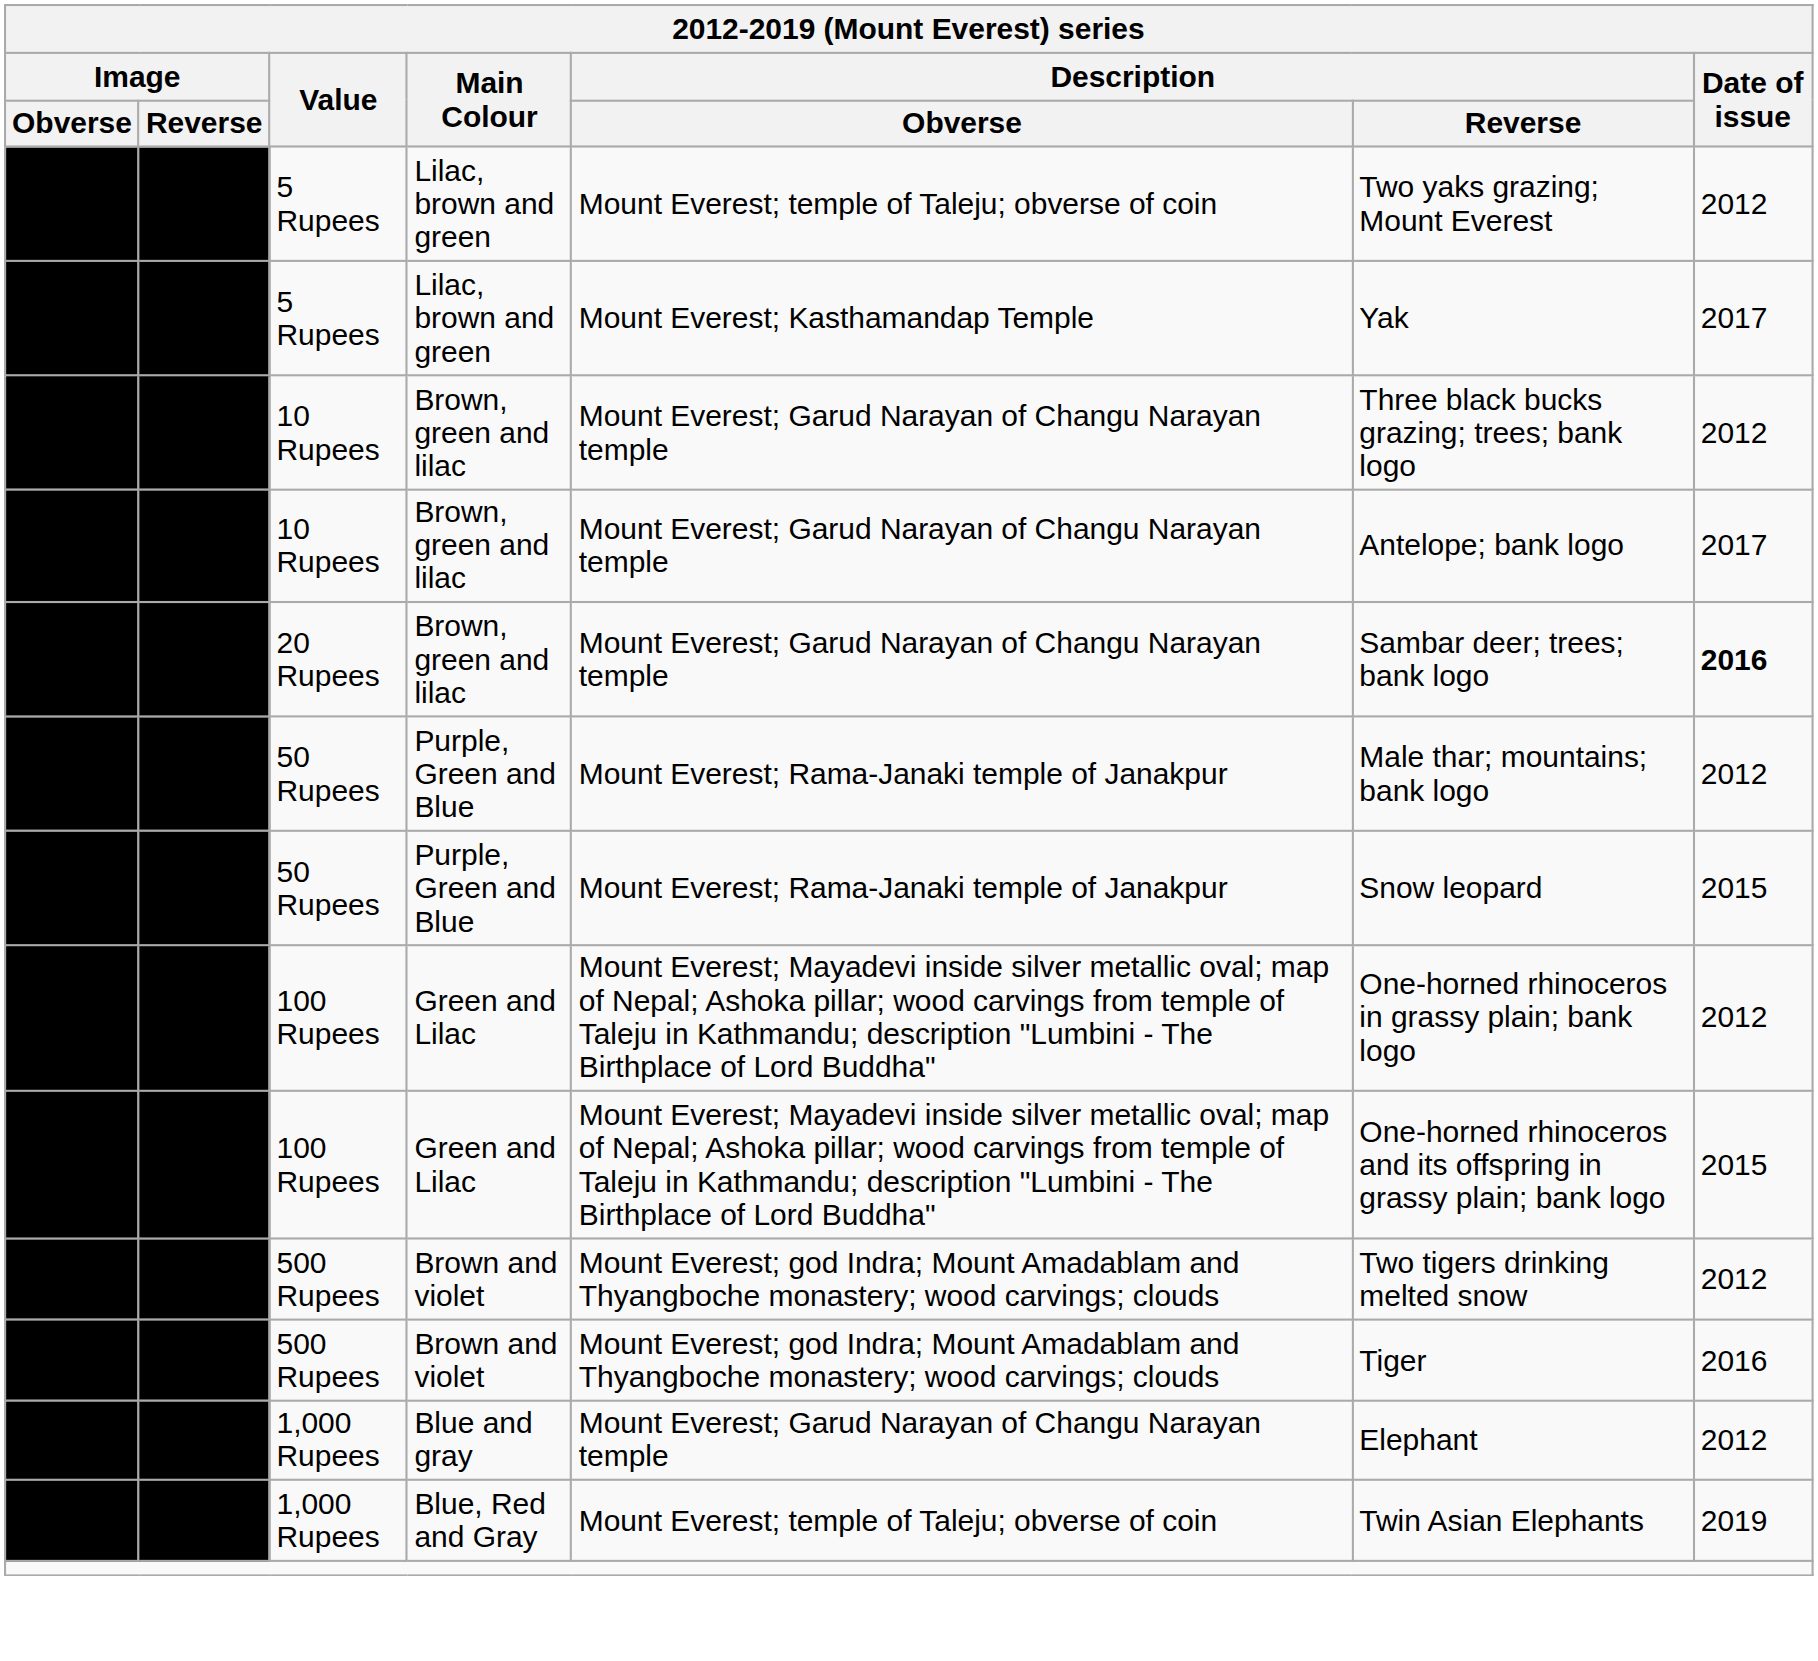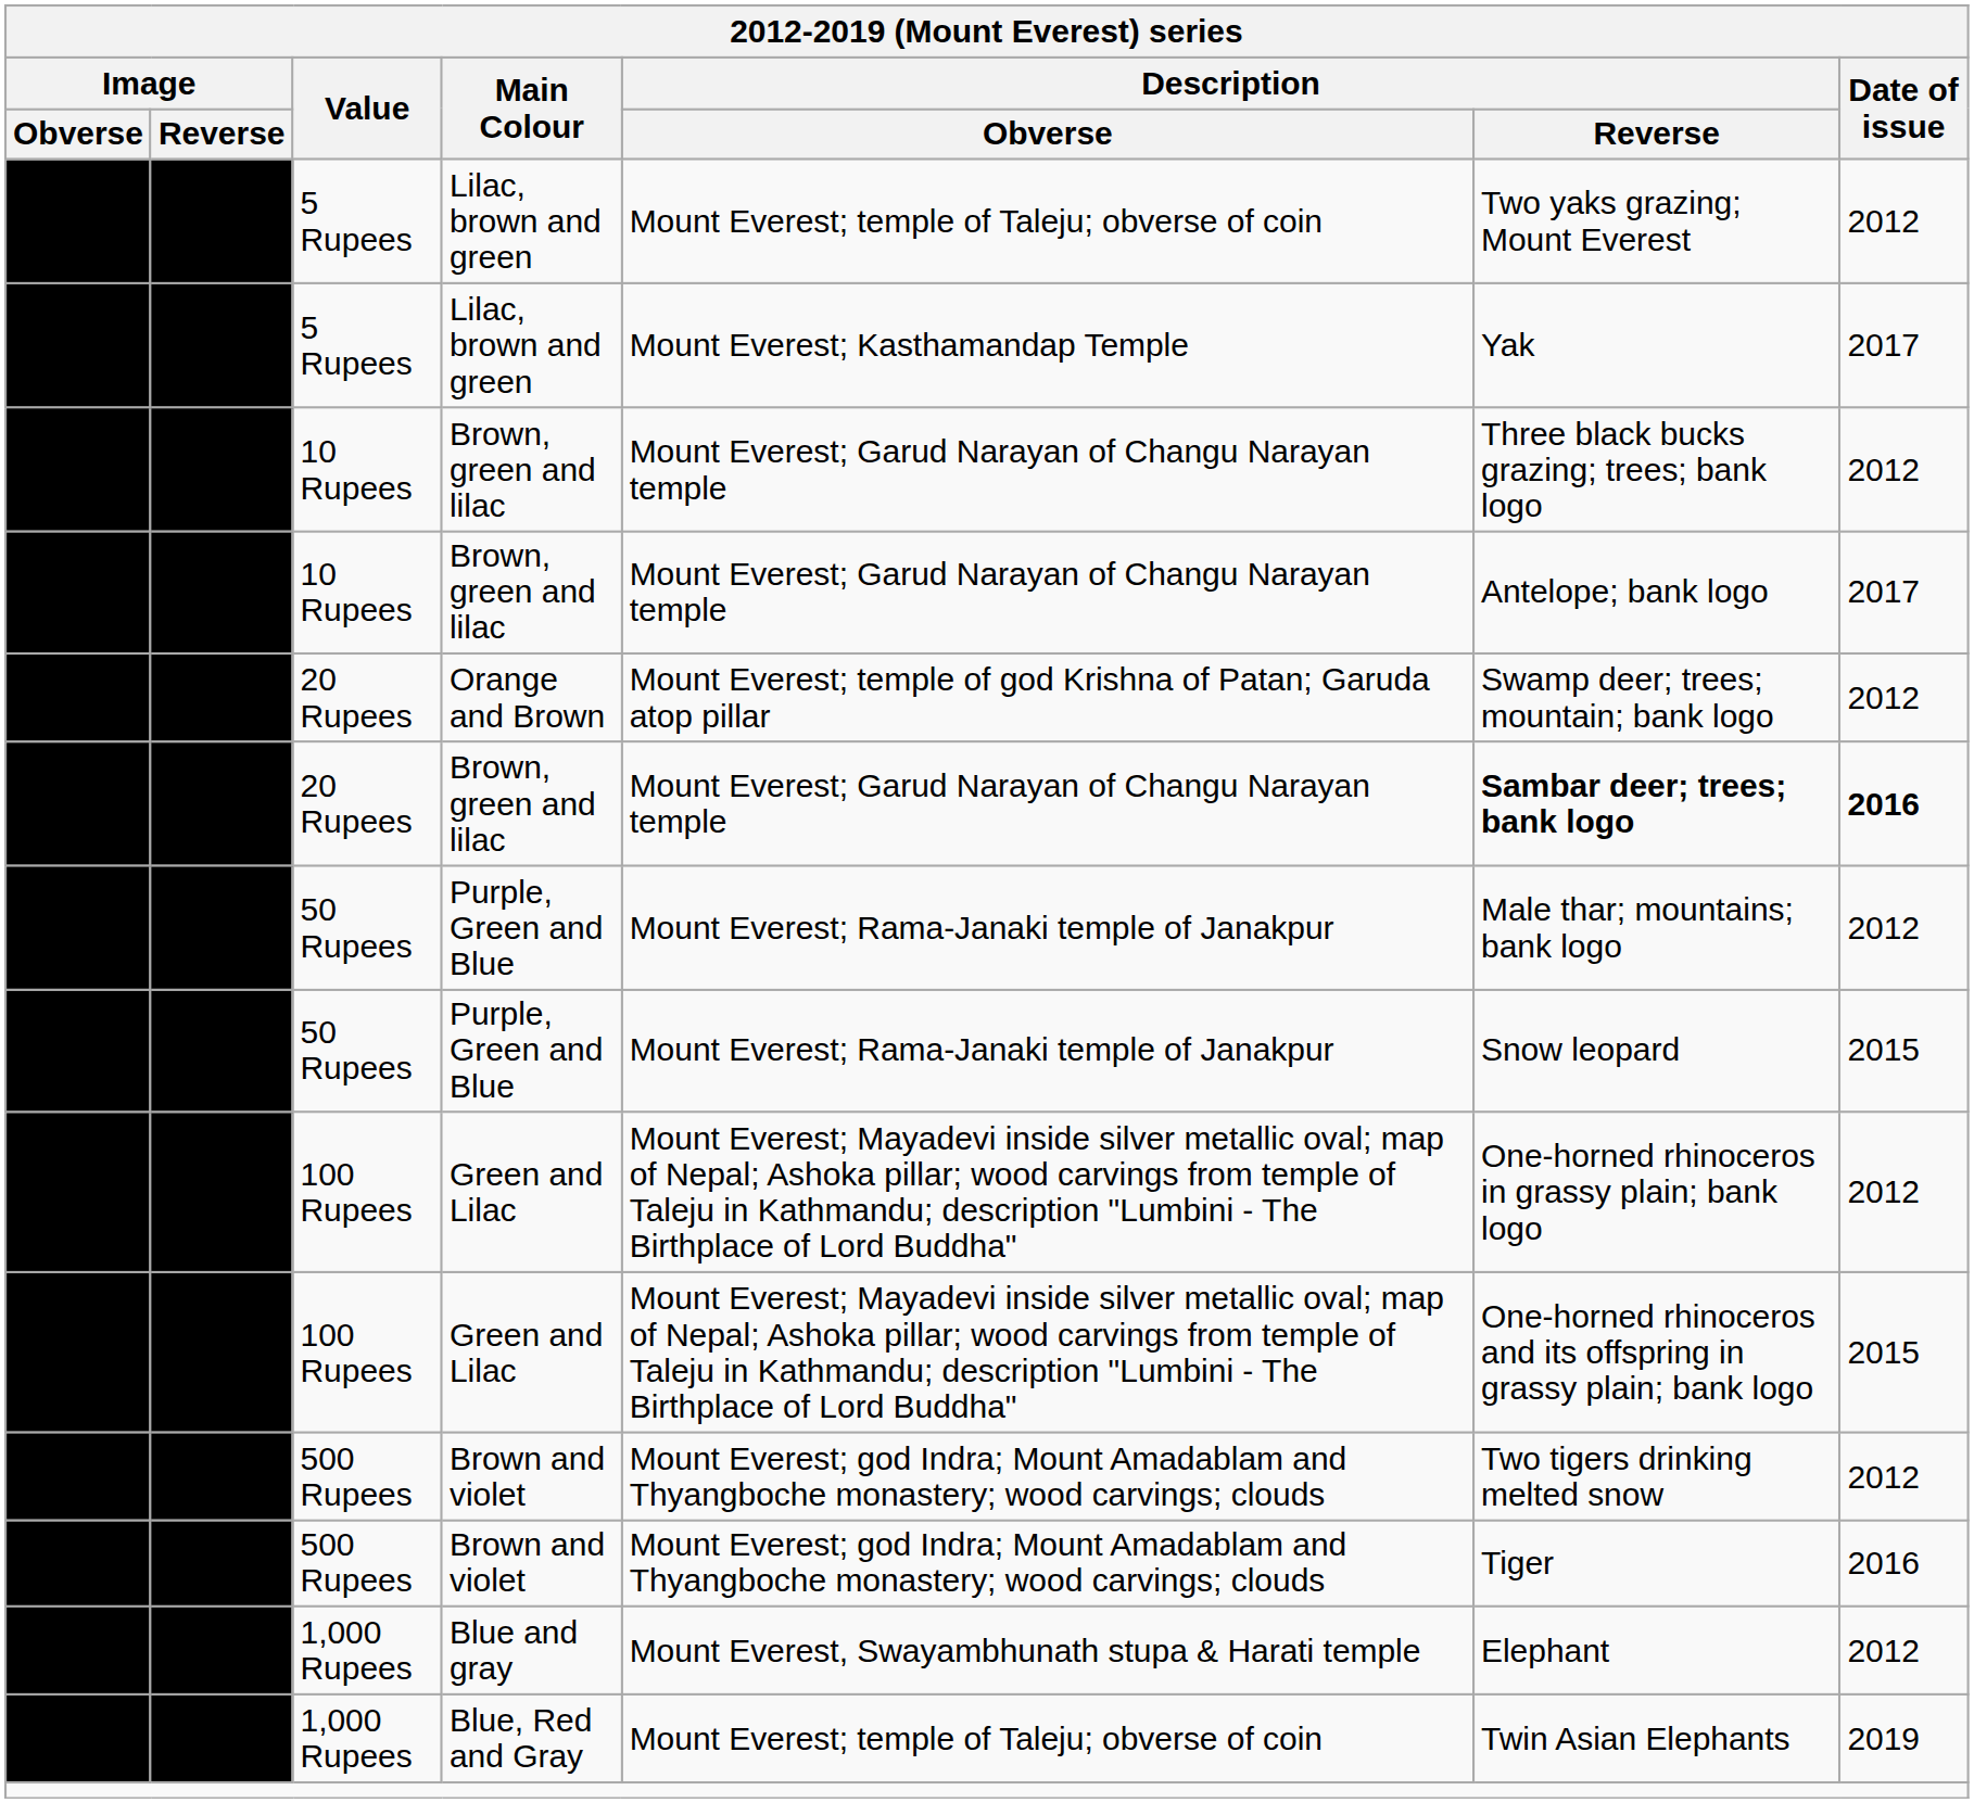+ row: 20 Rupees | Orange and Brown | Mount Everest; temple of god Krishna of Patan; Garuda atop pillar | Swamp deer; trees; mountain; bank logo | 2012
20 Rupees / Brown, green and lilac | Description / Reverse: normal -> bold
Blue and gray | Description / Obverse: Mount Everest; Garud Narayan of Changu Narayan temple -> Mount Everest, Swayambhunath stupa & Harati temple
